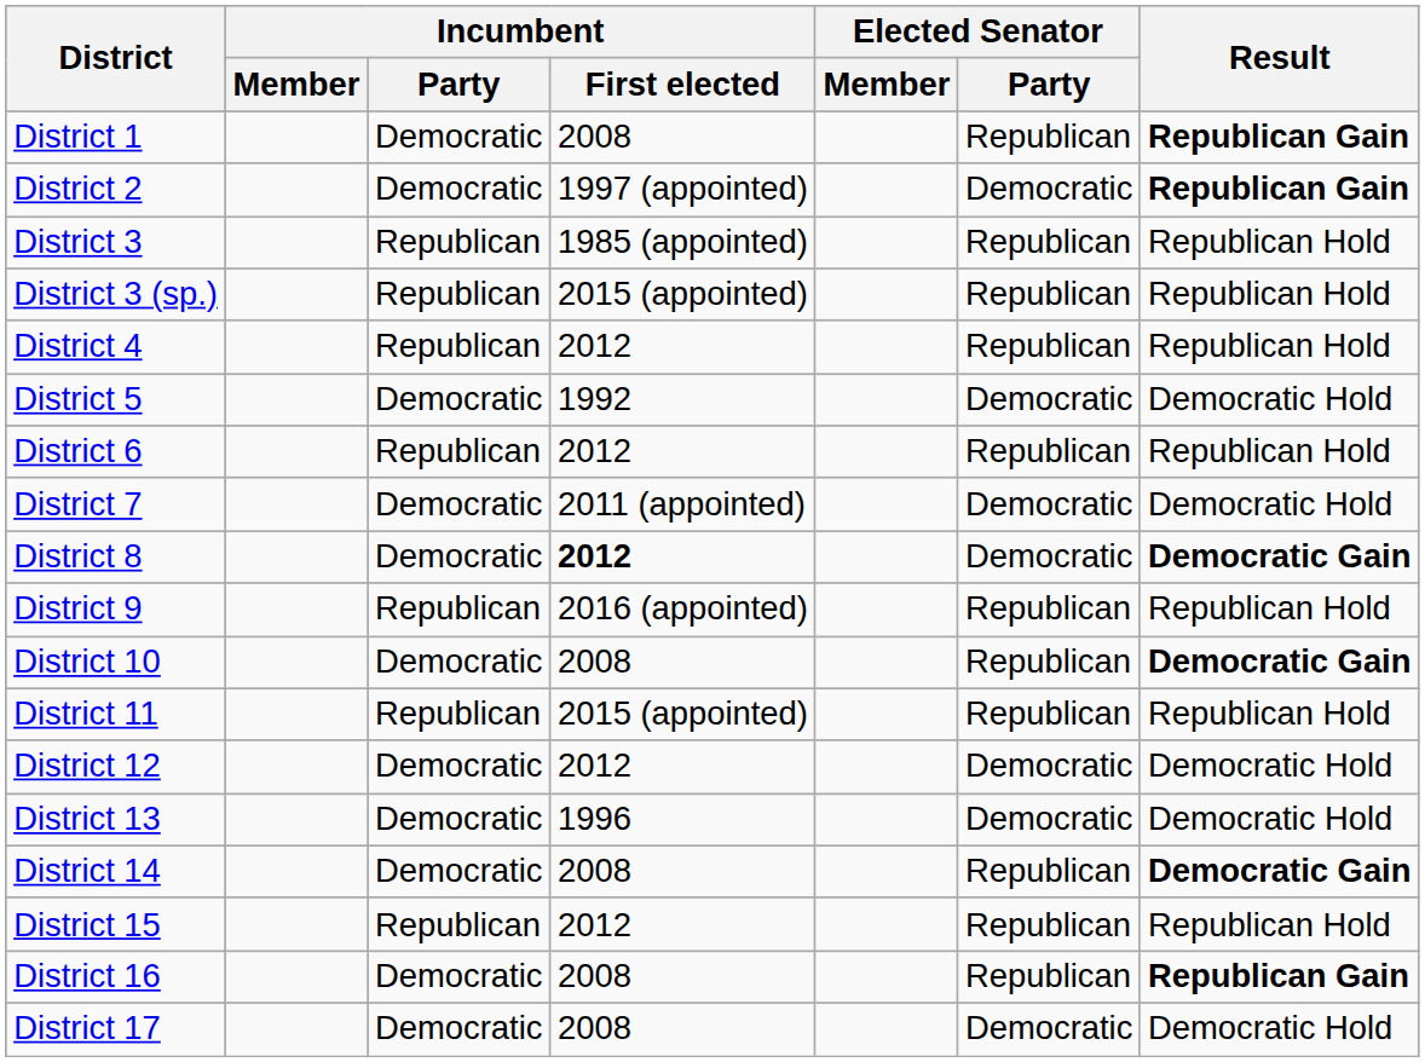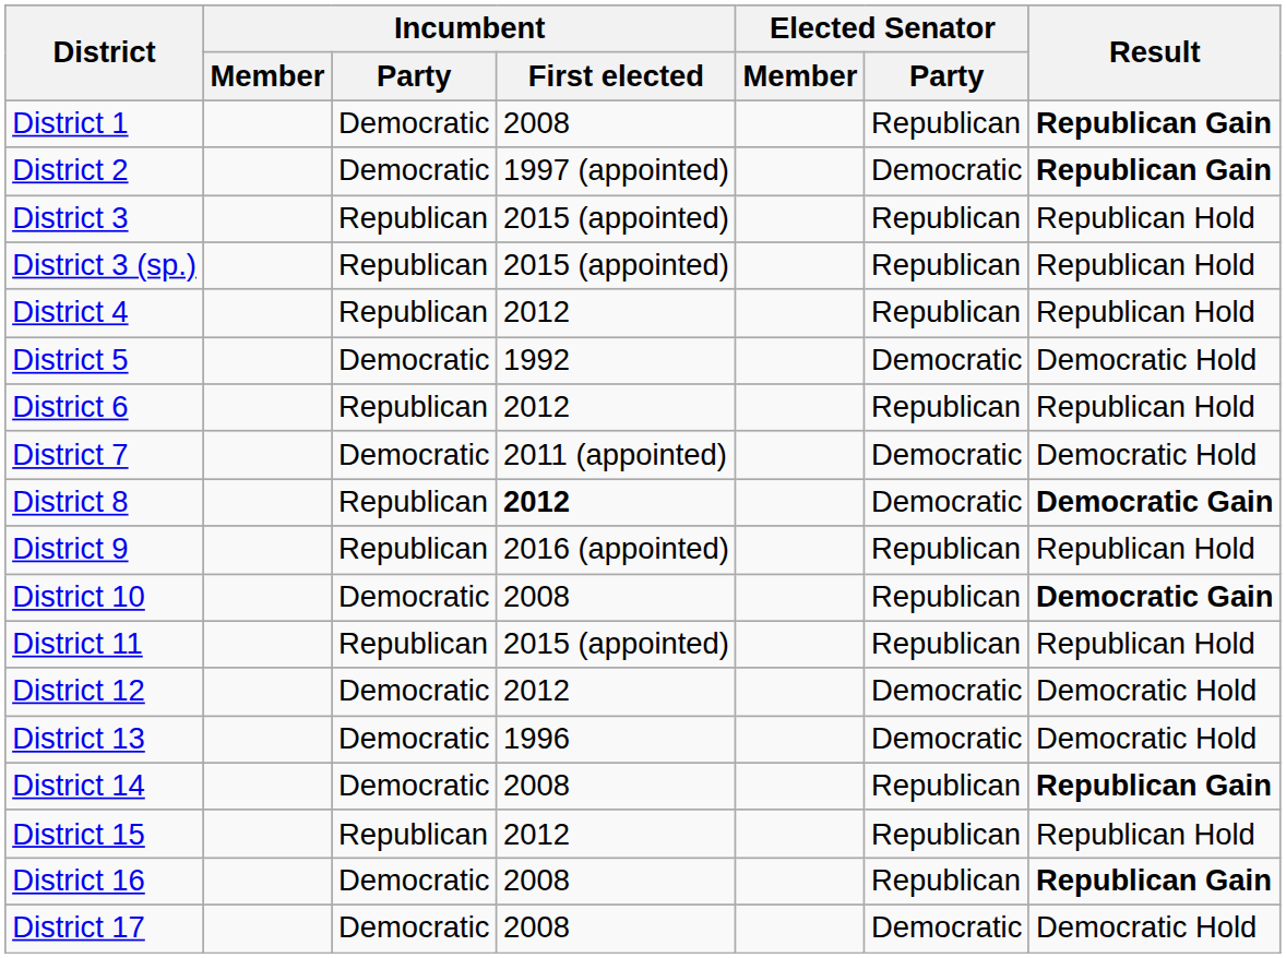District 3 | Incumbent / First elected: 1985 (appointed) -> 2015 (appointed)
District 8 | Incumbent / Party: Democratic -> Republican
District 14 | Result: Democratic Gain -> Republican Gain
